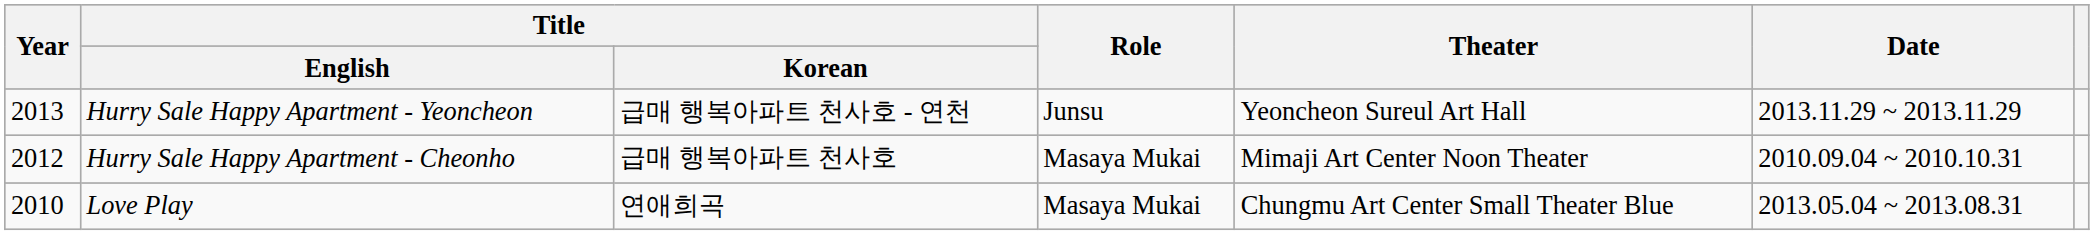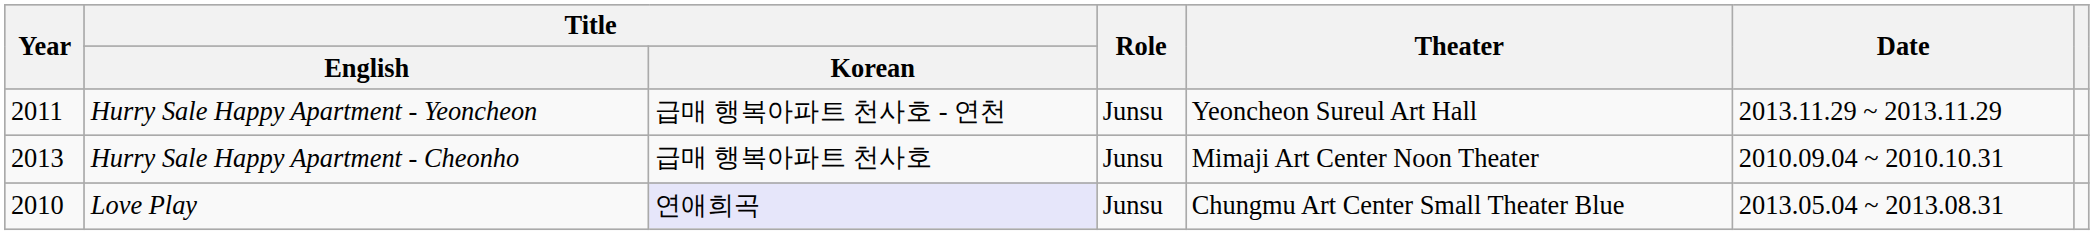Hurry Sale Happy Apartment - Yeoncheon | Year: 2013 -> 2011
Hurry Sale Happy Apartment - Cheonho | Year: 2012 -> 2013
Hurry Sale Happy Apartment - Cheonho | Role: Masaya Mukai -> Junsu
Love Play | Title / Korean: no background -> lavender background
Love Play | Role: Masaya Mukai -> Junsu
